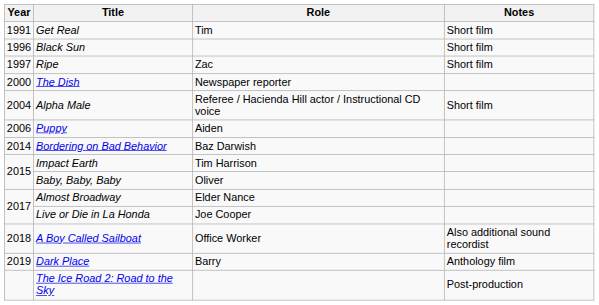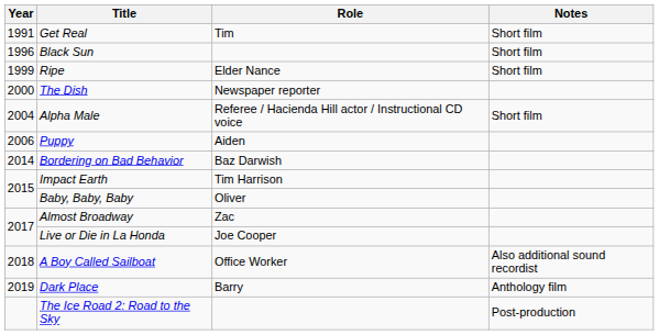Ripe | Year: 1997 -> 1999
Ripe | Role: Zac -> Elder Nance
Almost Broadway | Role: Elder Nance -> Zac
